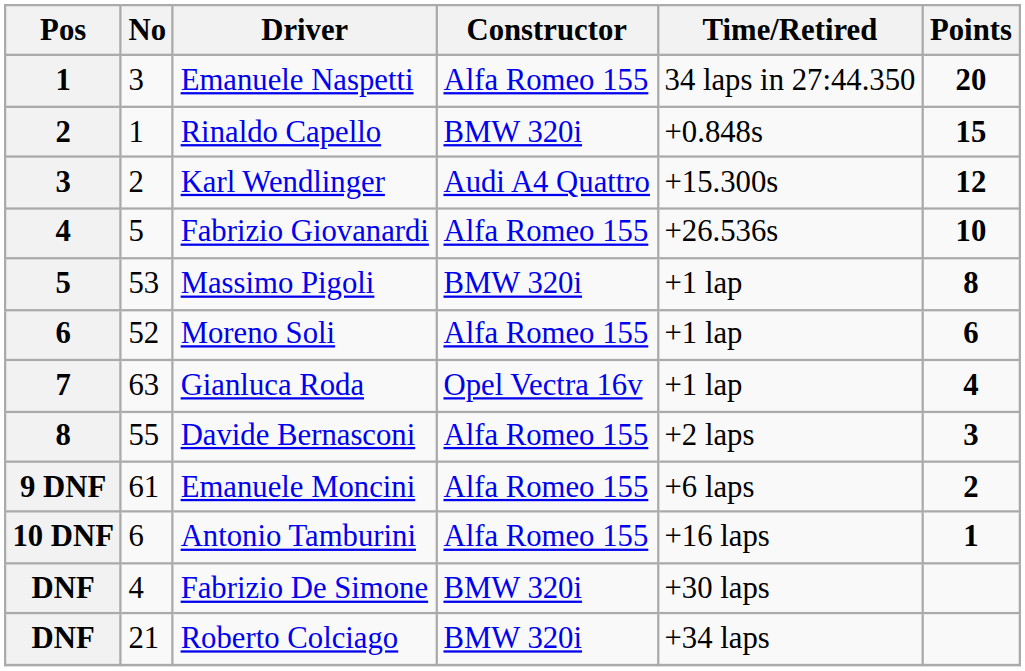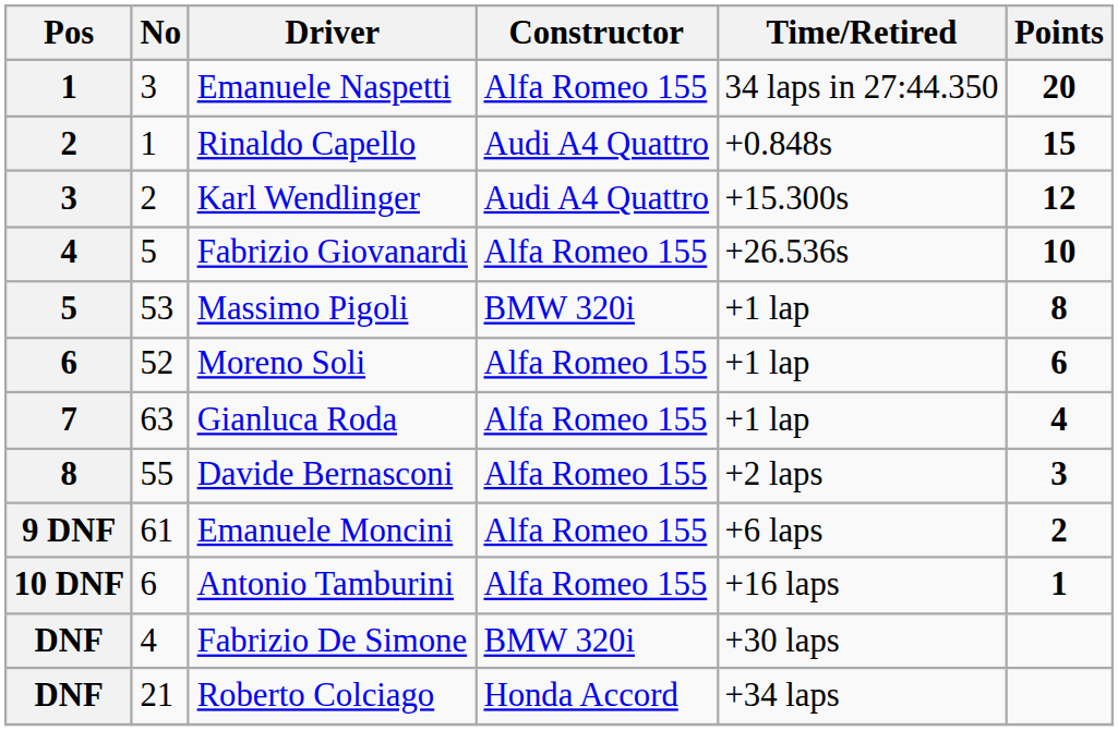Rinaldo Capello | Constructor: BMW 320i -> Audi A4 Quattro
Gianluca Roda | Constructor: Opel Vectra 16v -> Alfa Romeo 155
Roberto Colciago | Constructor: BMW 320i -> Honda Accord
